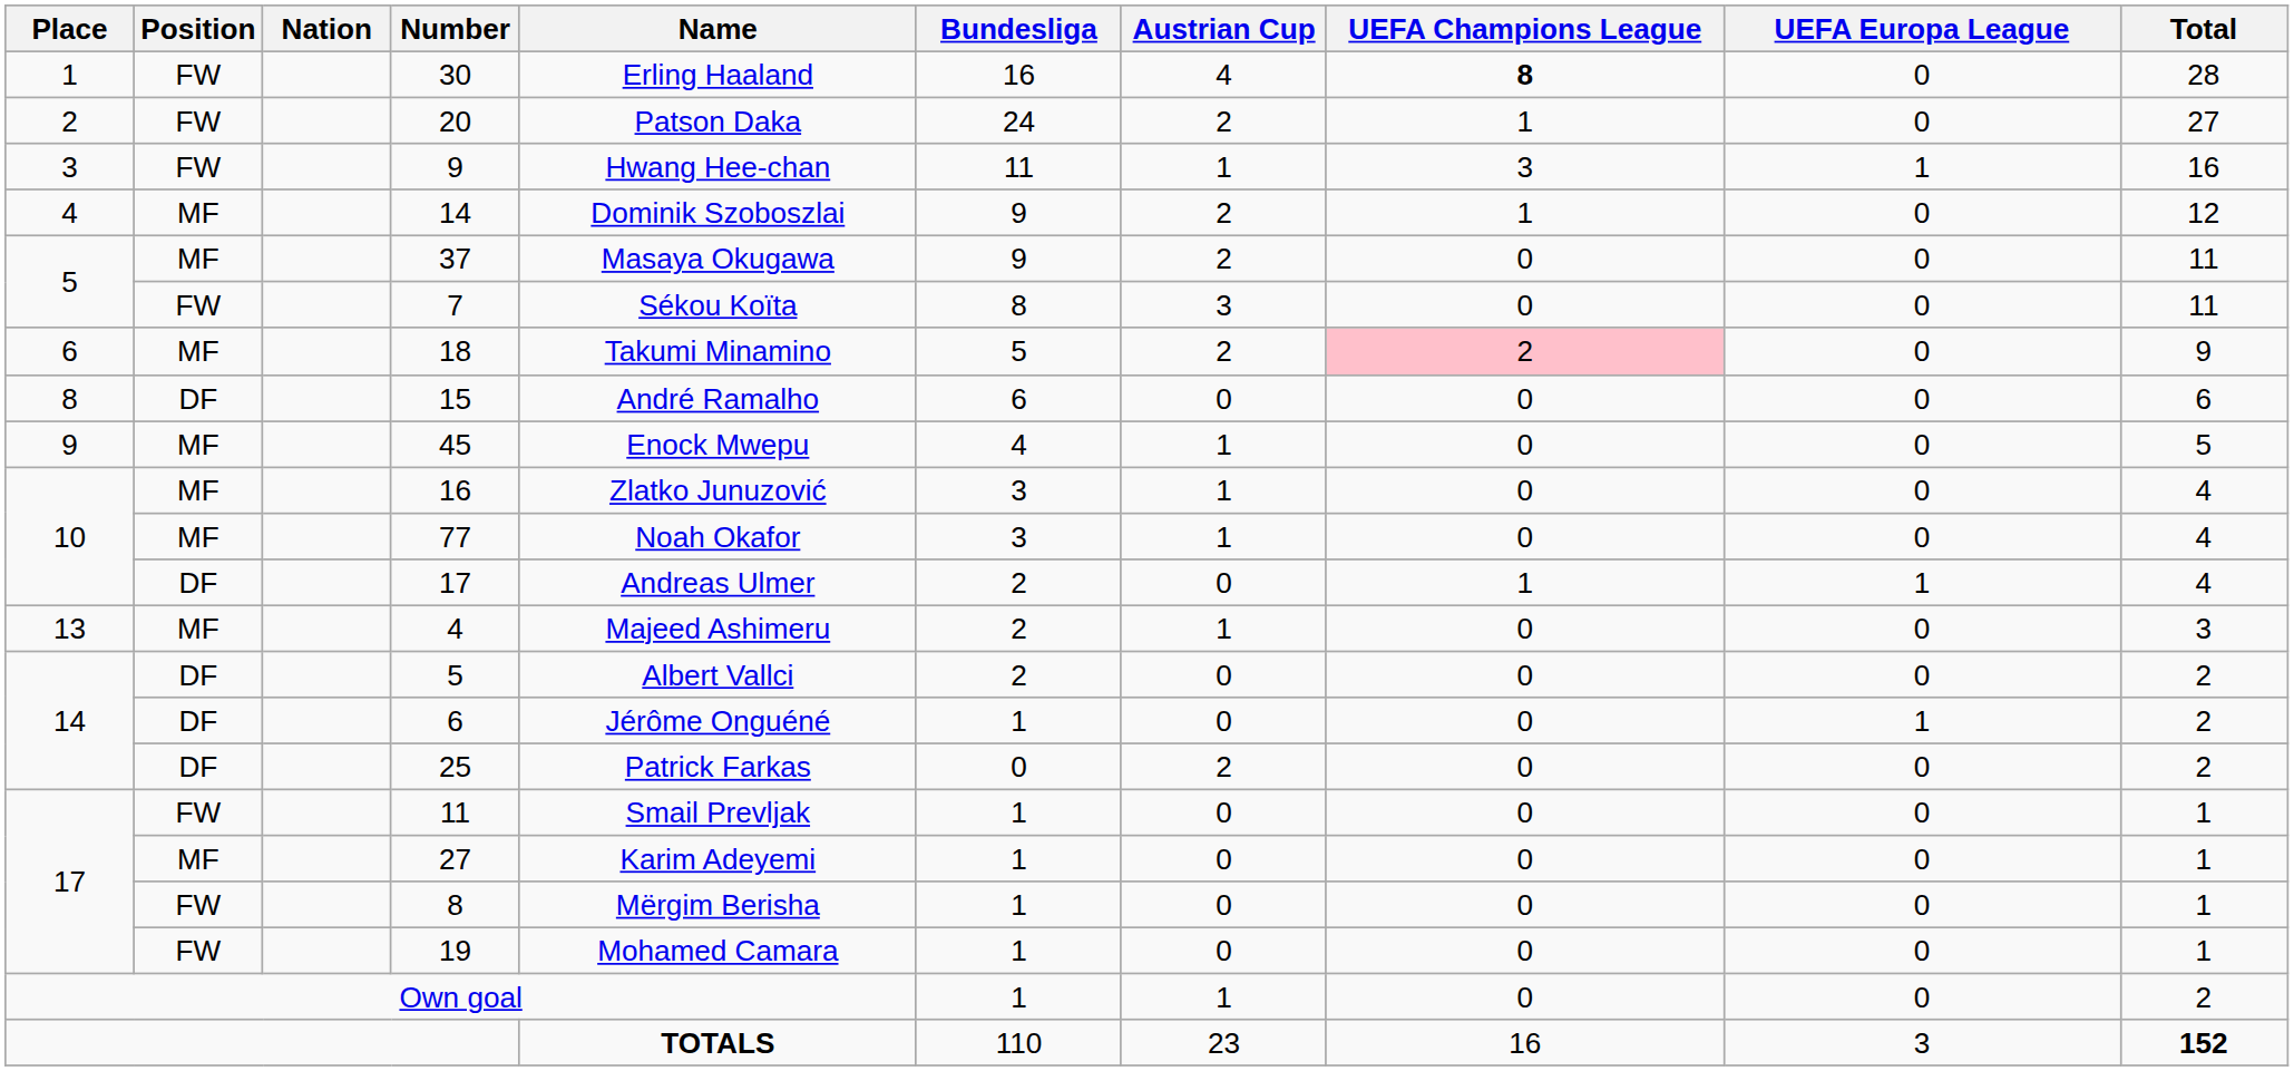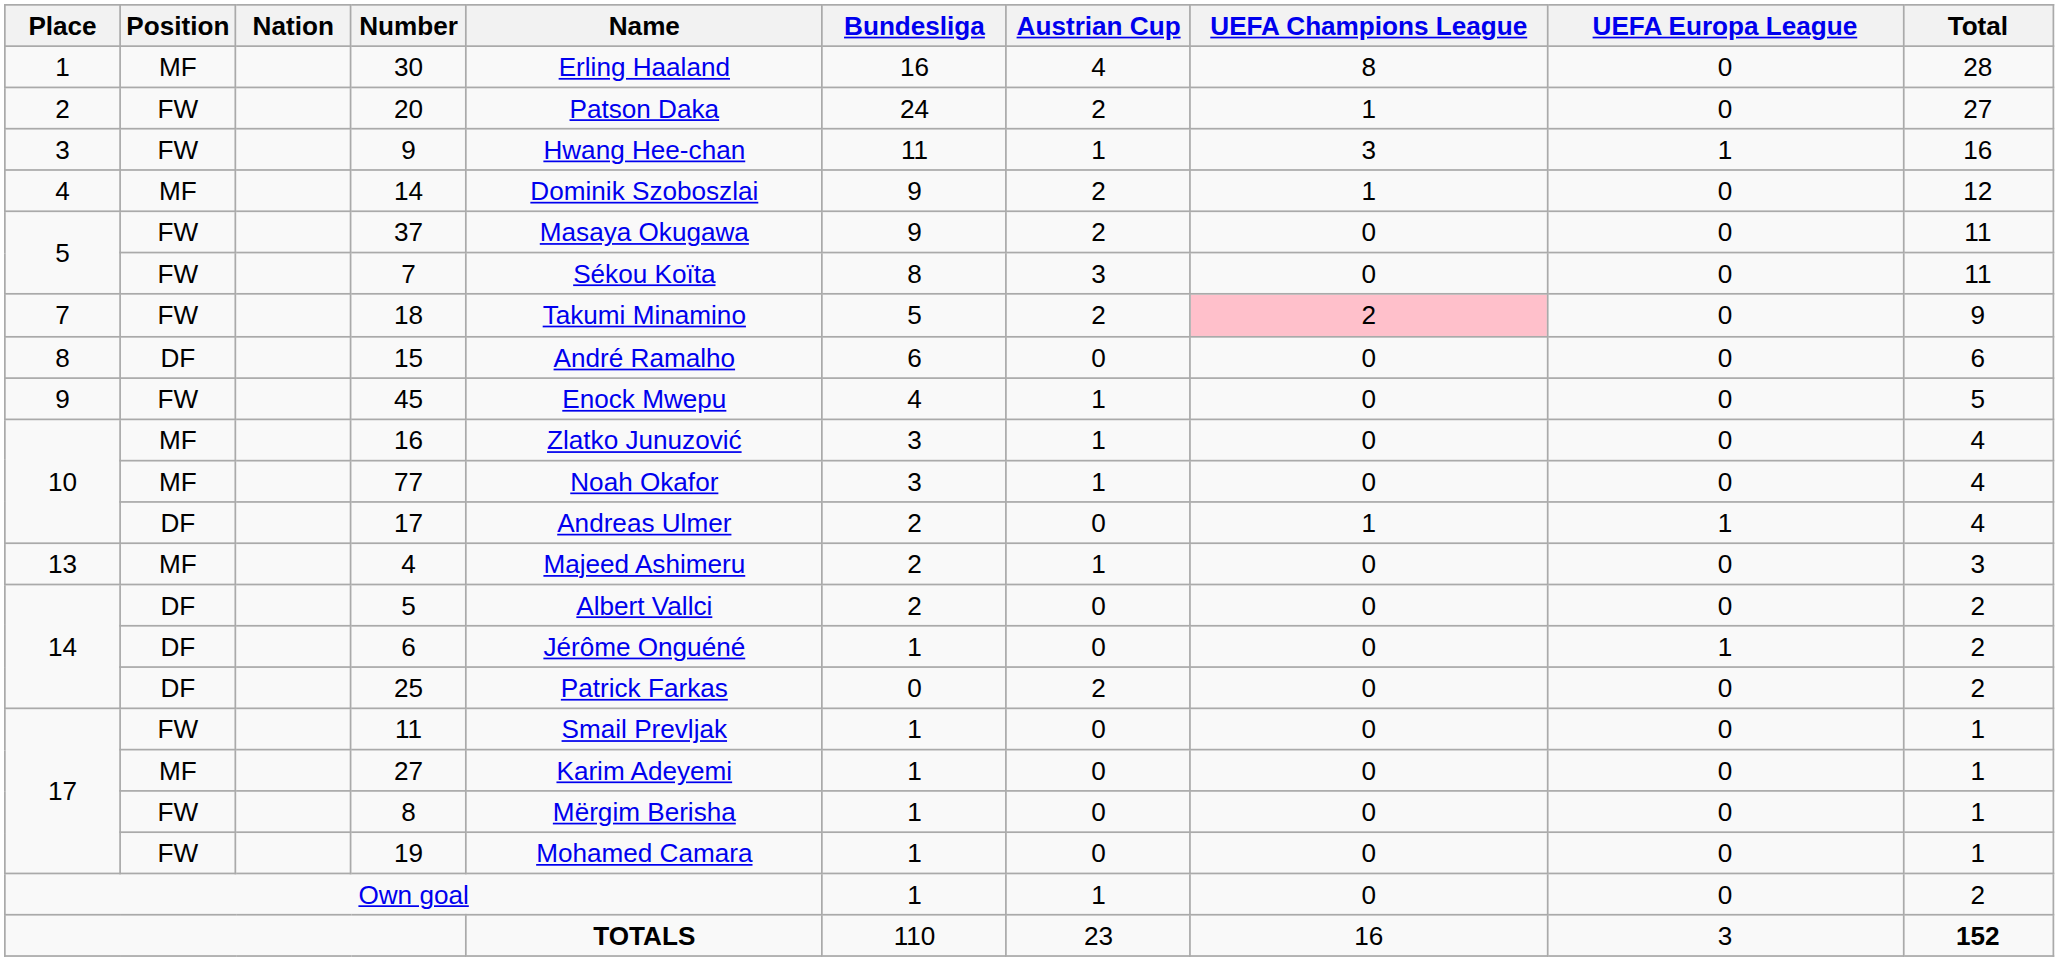30 | Position: FW -> MF
30 | UEFA Champions League: bold -> normal
37 | Position: MF -> FW
18 | Place: 6 -> 7
18 | Position: MF -> FW
45 | Position: MF -> FW
